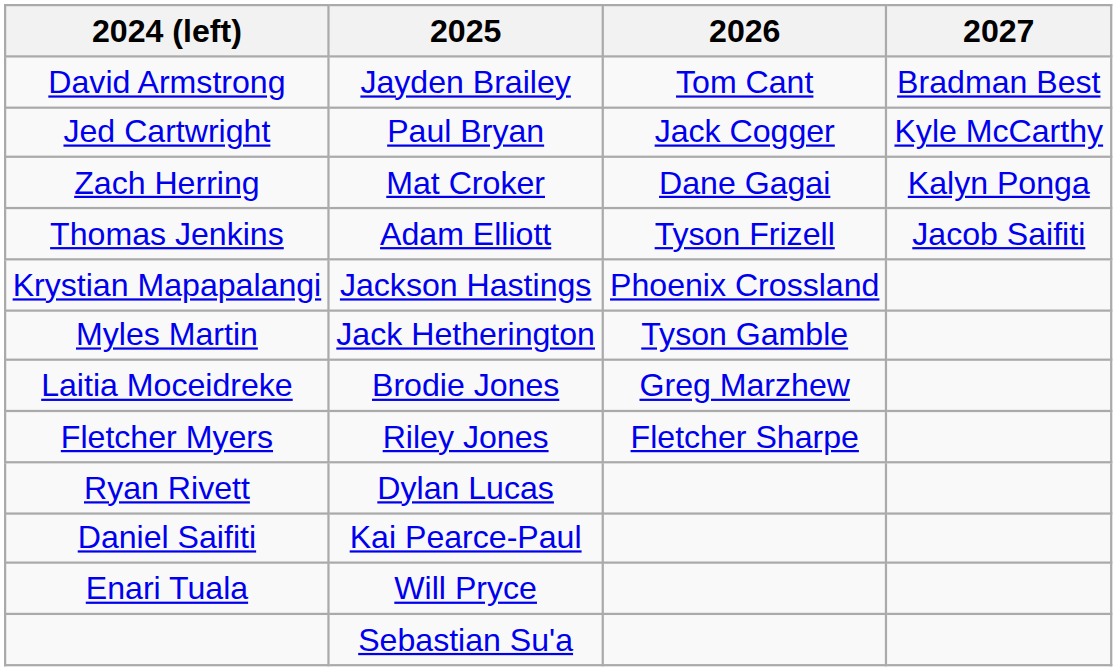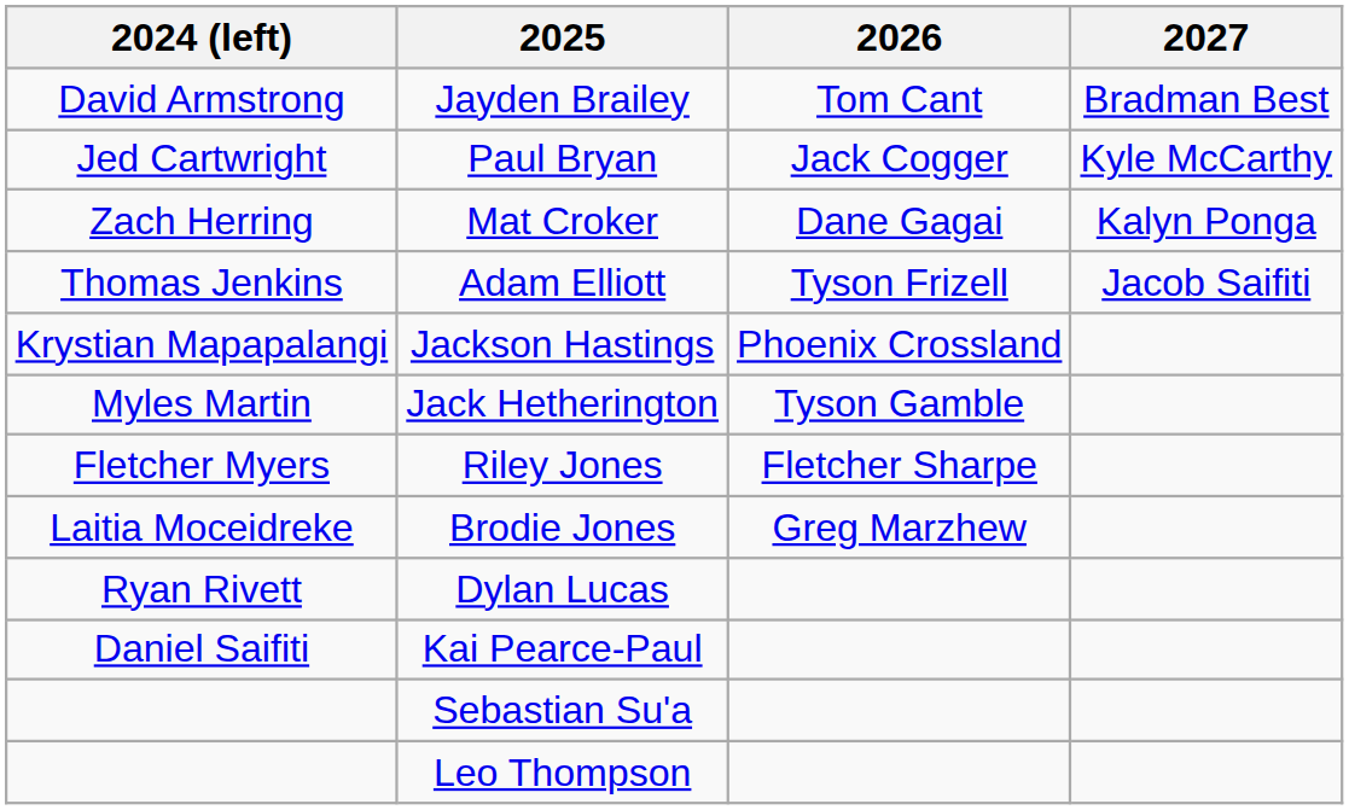rows swapped: Brodie Jones <-> Riley Jones
- row: Enari Tuala | Will Pryce
+ row: Leo Thompson
